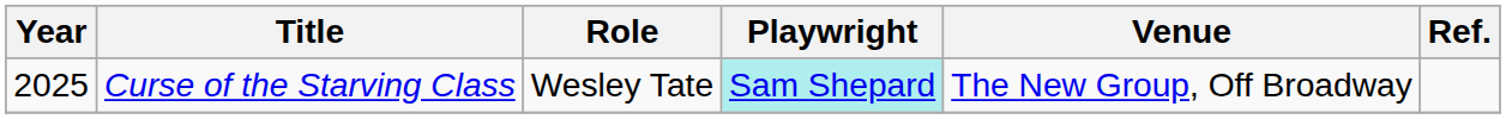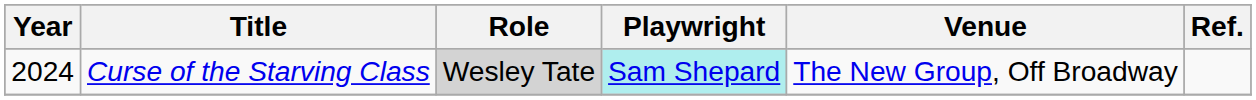Curse of the Starving Class | Year: 2025 -> 2024
Curse of the Starving Class | Role: no background -> lightgrey background
